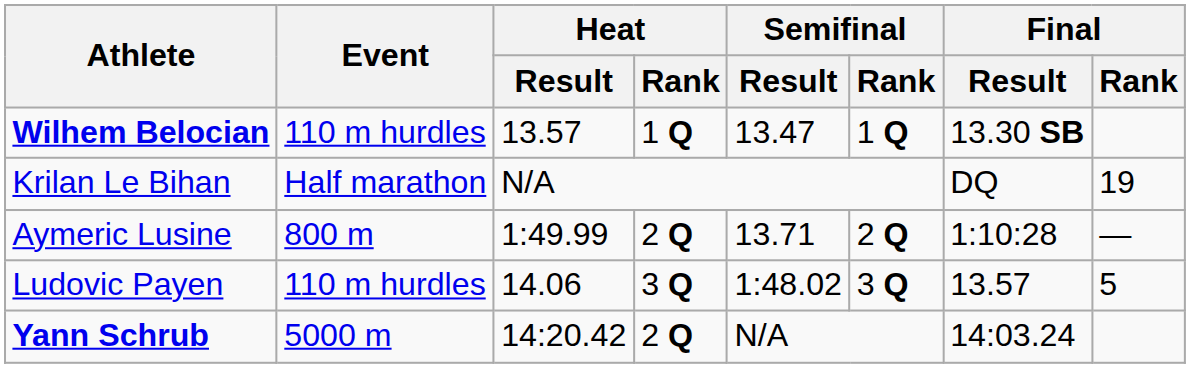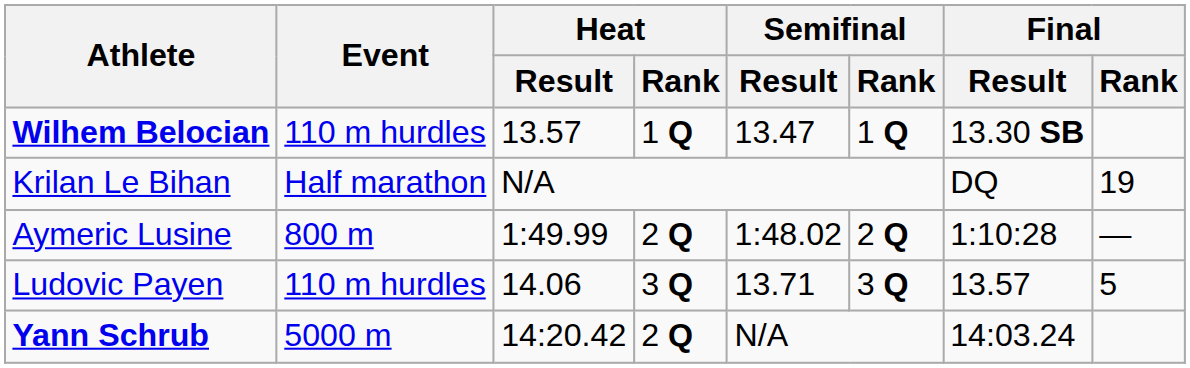Aymeric Lusine | Semifinal / Result: 13.71 -> 1:48.02
Ludovic Payen | Semifinal / Result: 1:48.02 -> 13.71
